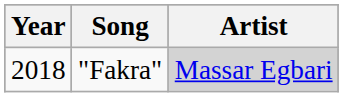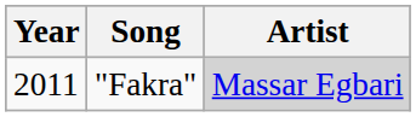"Fakra" | Year: 2018 -> 2011
